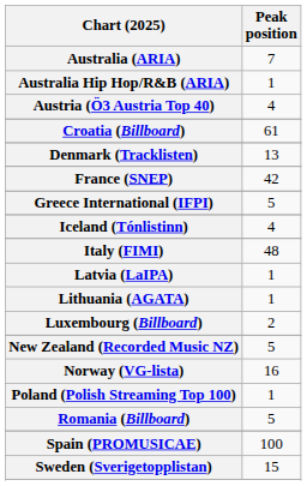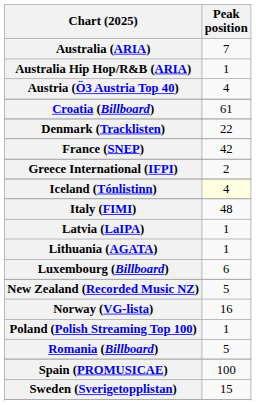Denmark (Tracklisten) | Peak position: 13 -> 22
Greece International (IFPI) | Peak position: 5 -> 2
Iceland (Tónlistinn) | Peak position: no background -> lightyellow background
Luxembourg (Billboard) | Peak position: 2 -> 6
